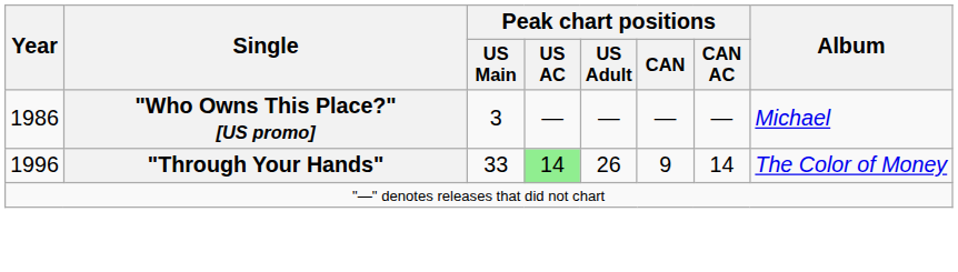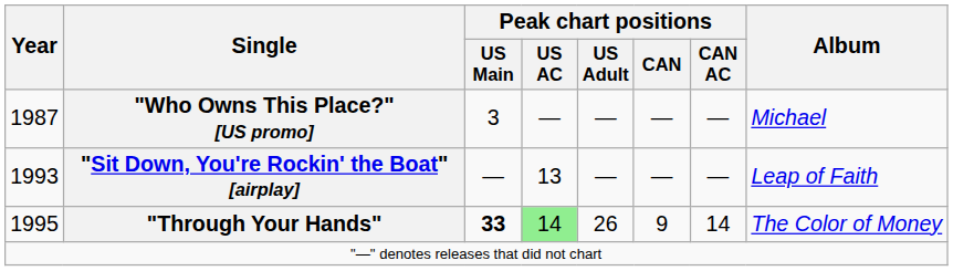"Who Owns This Place?" [US promo] | Year: 1986 -> 1987
+ row: 1993 | "Sit Down, You're Rockin' the Boat" [airplay] | — | 13 | — | — | — | Leap of Faith
"Through Your Hands" | Year: 1996 -> 1995
"Through Your Hands" | Peak chart positions / US Main: normal -> bold
